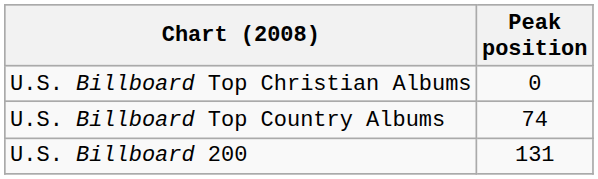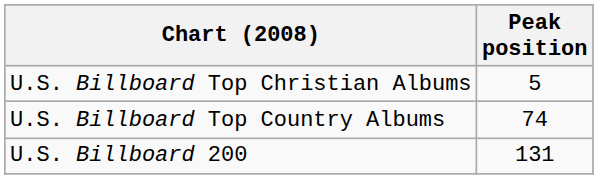U.S. Billboard Top Christian Albums | Peak position: 0 -> 5
